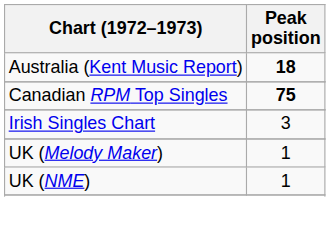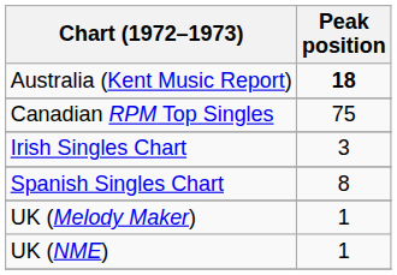Canadian RPM Top Singles | Peak position: bold -> normal
+ row: Spanish Singles Chart | 8
